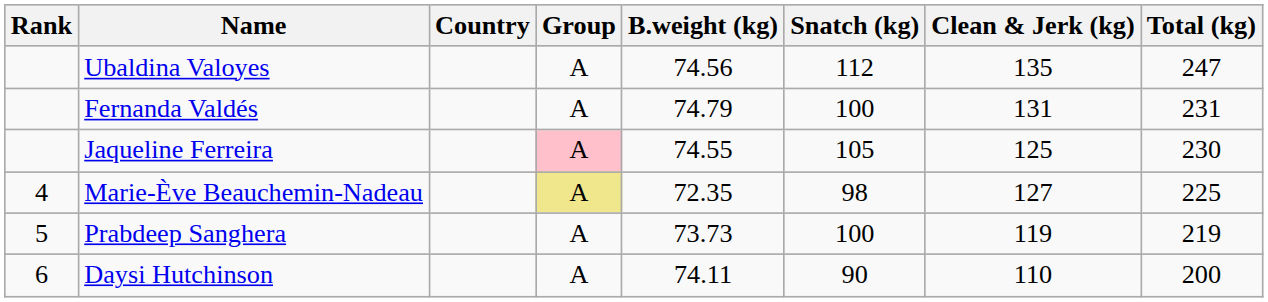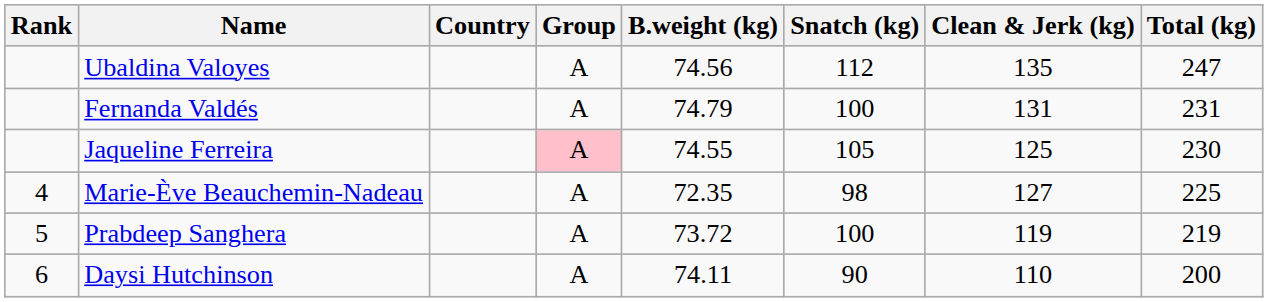Marie-Ève Beauchemin-Nadeau | Group: khaki background -> no background
Prabdeep Sanghera | B.weight (kg): 73.73 -> 73.72
